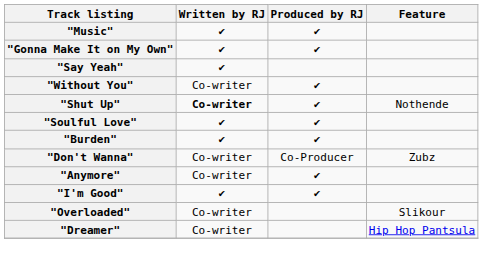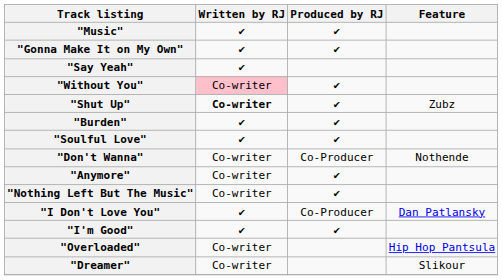"Without You" | Written by RJ: no background -> pink background
"Shut Up" | Feature: Nothende -> Zubz
rows swapped: "Burden" <-> "Soulful Love"
"Don't Wanna" | Feature: Zubz -> Nothende
+ row: "Nothing Left But The Music" | Co-writer | ✔
+ row: "I Don't Love You" | ✔ | Co-Producer | Dan Patlansky
"Overloaded" | Feature: Slikour -> Hip Hop Pantsula
"Dreamer" | Feature: Hip Hop Pantsula -> Slikour
